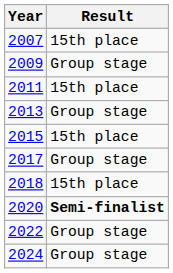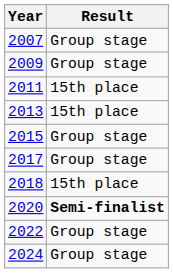2007 | Result: 15th place -> Group stage
2013 | Result: Group stage -> 15th place
2015 | Result: 15th place -> Group stage
